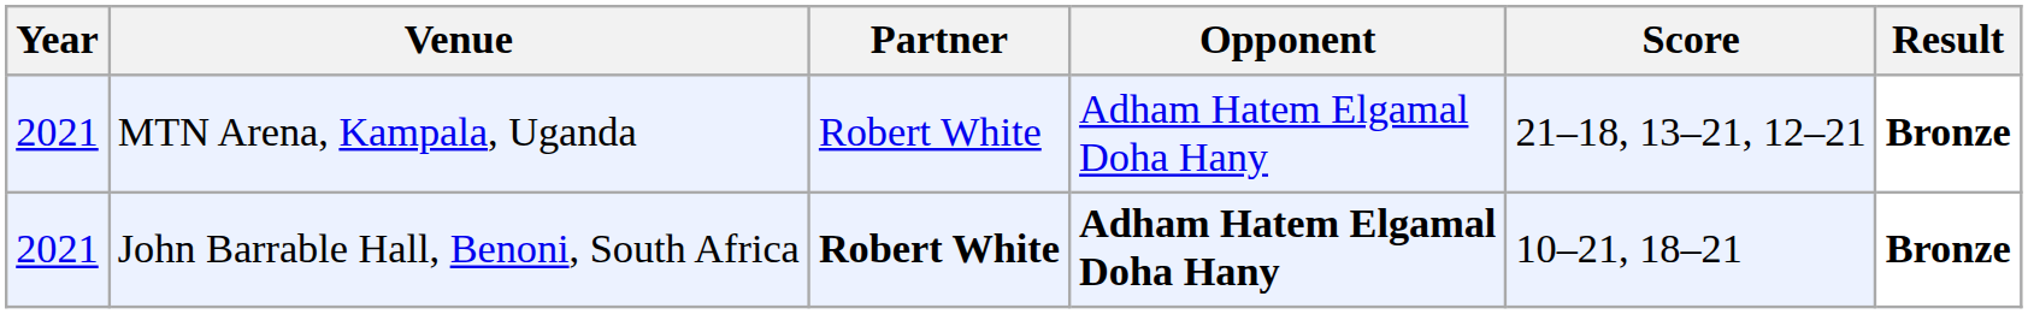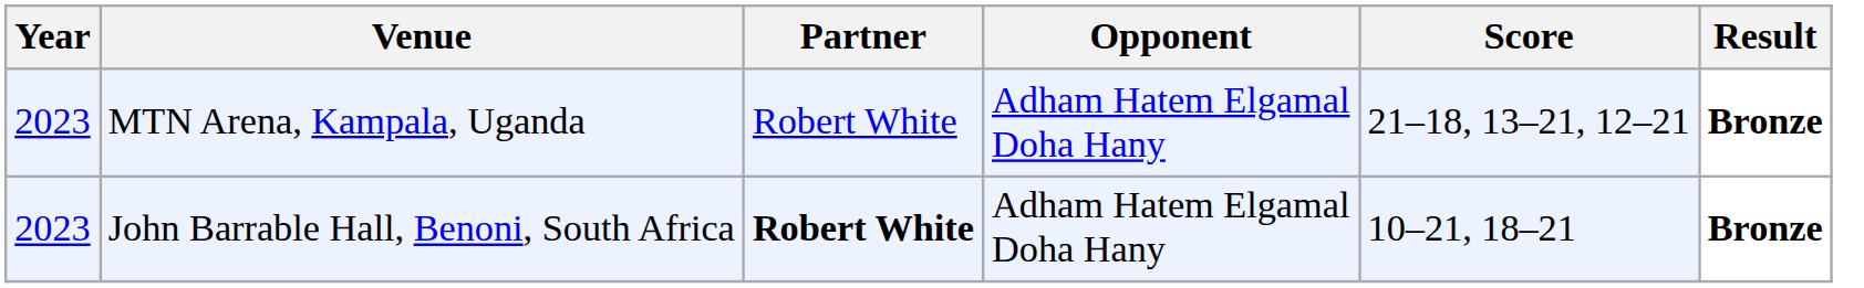MTN Arena, Kampala, Uganda | Year: 2021 -> 2023
John Barrable Hall, Benoni, South Africa | Year: 2021 -> 2023
John Barrable Hall, Benoni, South Africa | Opponent: bold -> normal
